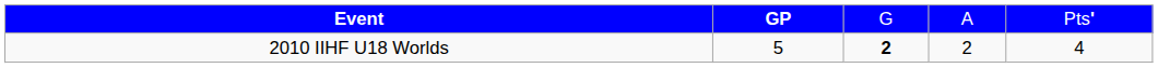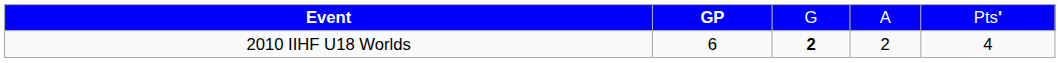2010 IIHF U18 Worlds | column 2: 5 -> 6
